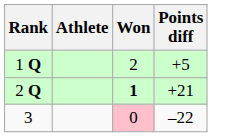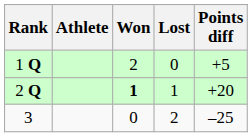+ column: Lost | 0 | 1 | 2
2 Q | Points diff: +21 -> +20
3 | Won: pink background -> no background
3 | Points diff: –22 -> –25
